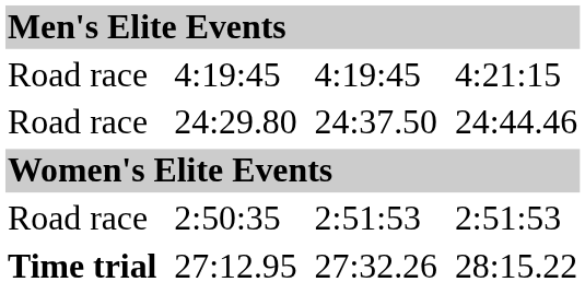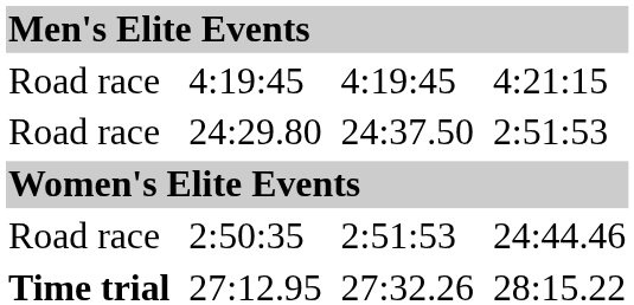24:29.80 | column 7: 24:44.46 -> 2:51:53
2:50:35 | column 7: 2:51:53 -> 24:44.46
